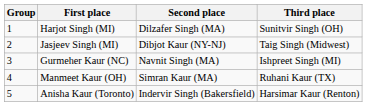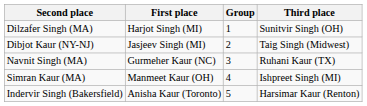columns swapped: Group <-> Second place
Gurmeher Kaur (NC) | Third place: Ishpreet Singh (MI) -> Ruhani Kaur (TX)
Manmeet Kaur (OH) | Third place: Ruhani Kaur (TX) -> Ishpreet Singh (MI)
